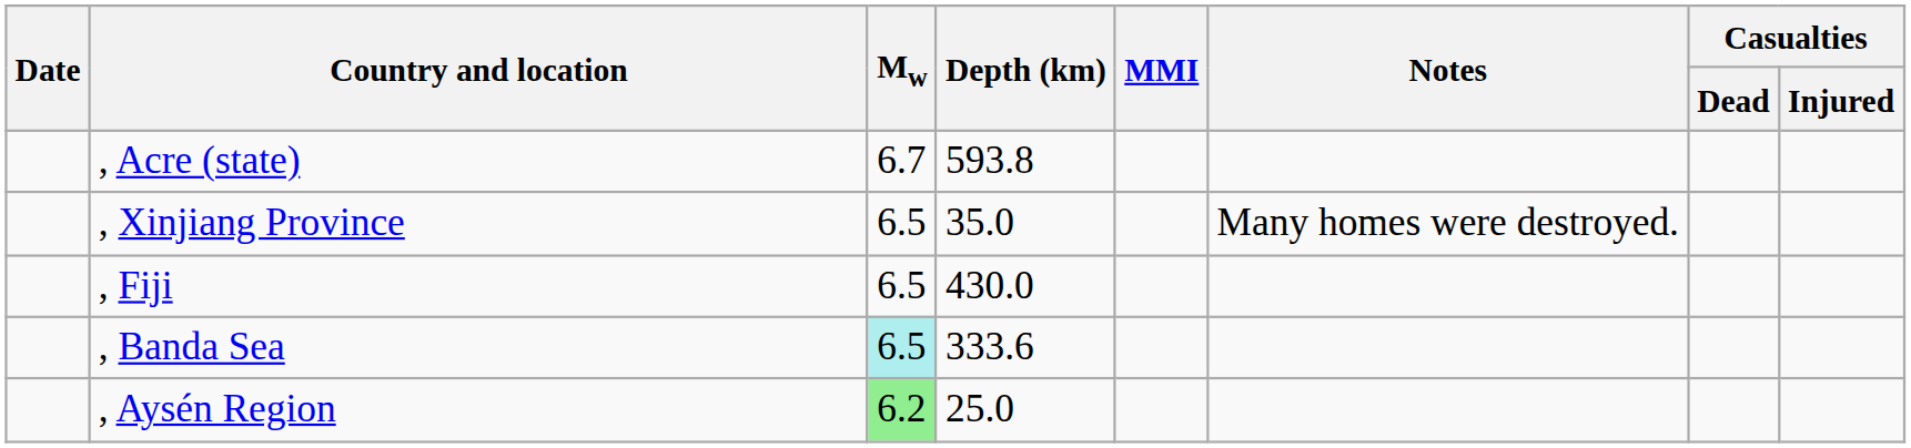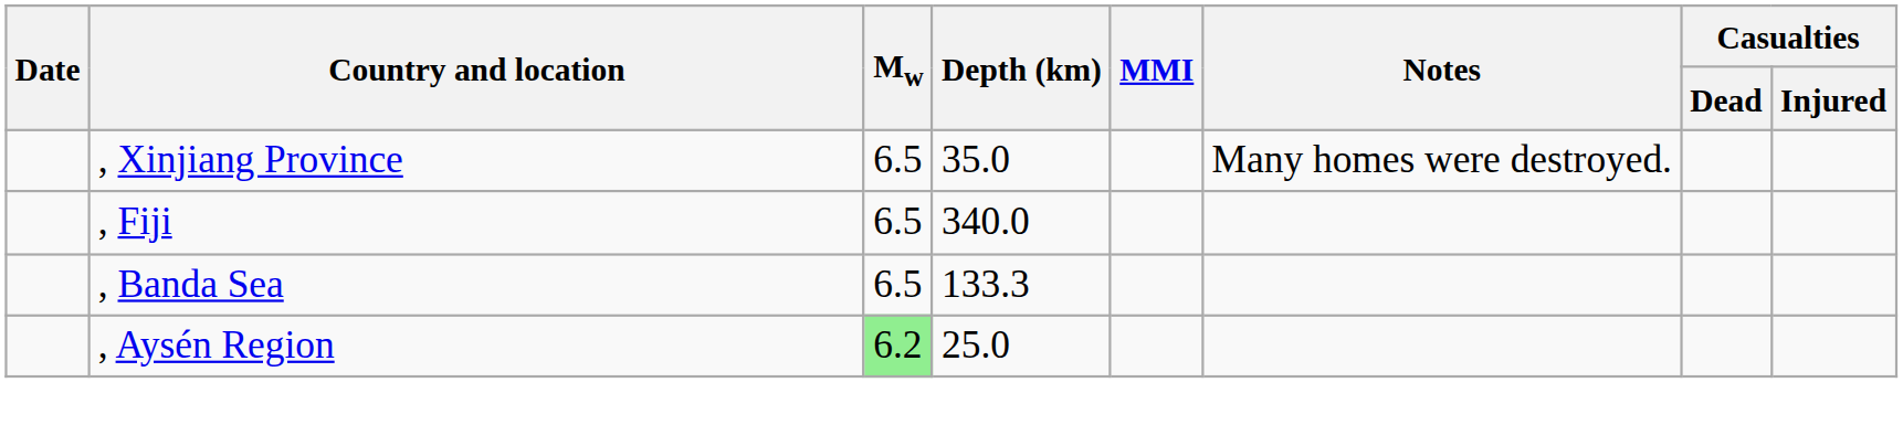- row: , Acre (state) | 6.7 | 593.8
, Fiji | Depth (km): 430.0 -> 340.0
, Banda Sea | Mw: paleturquoise background -> no background
, Banda Sea | Depth (km): 333.6 -> 133.3
